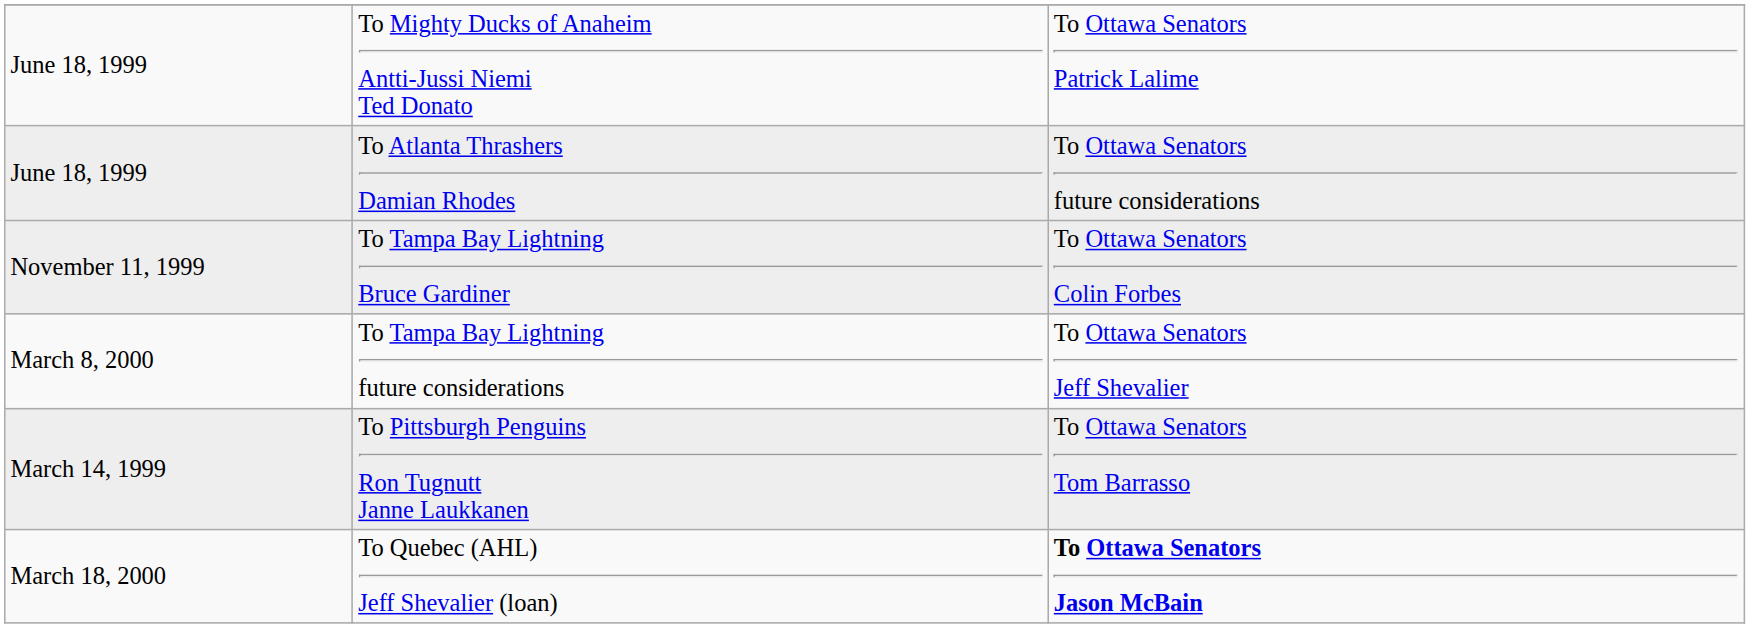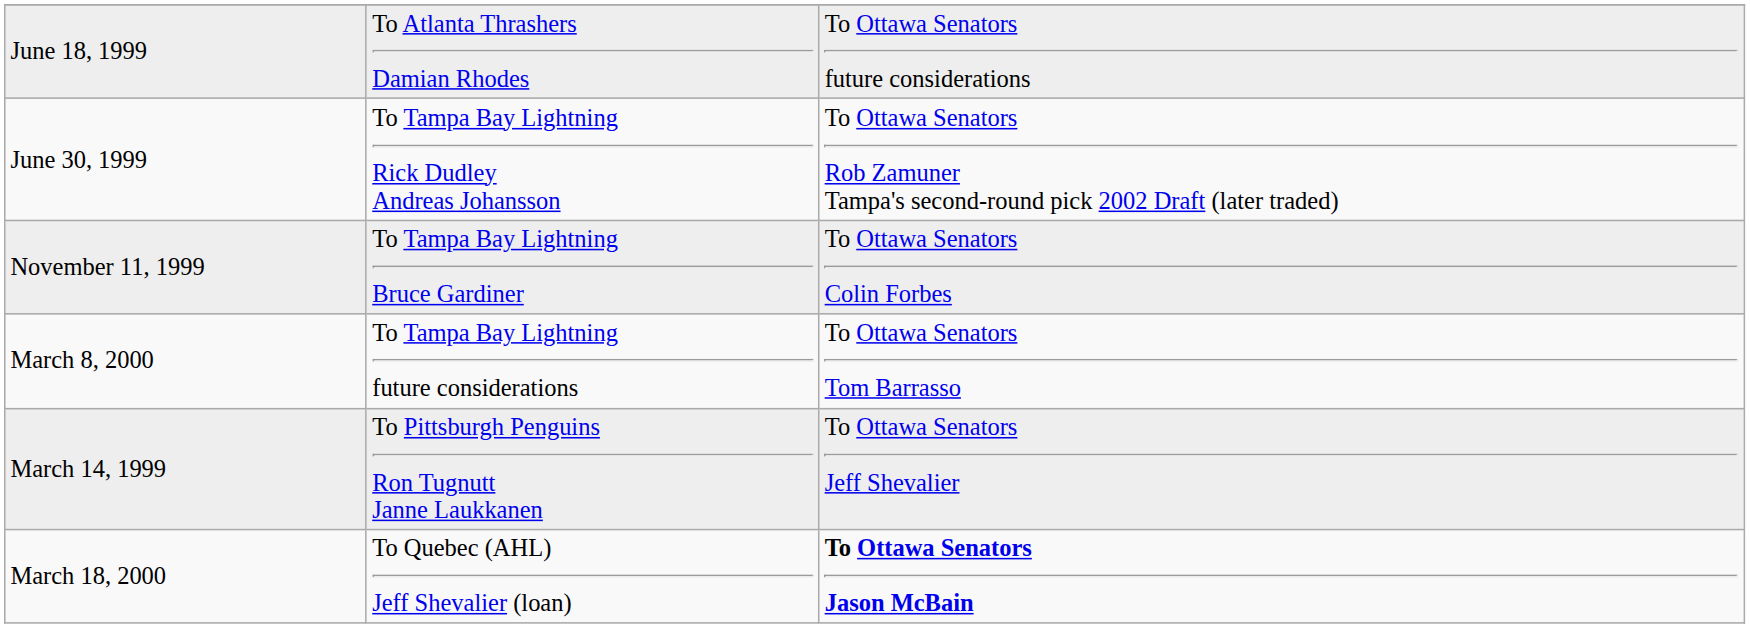- row: June 18, 1999 | To Mighty Ducks of Anaheim Antti-Jussi Niemi Ted Donato | To Ottawa Senators Patrick Lalime
+ row: June 30, 1999 | To Tampa Bay Lightning Rick Dudley Andreas Johansson | To Ottawa Senators Rob Zamuner Tampa's second-round pick 2002 Draft (later traded)
To Tampa Bay Lightning future considerations | column 3: To Ottawa Senators Jeff Shevalier -> To Ottawa Senators Tom Barrasso
To Pittsburgh Penguins Ron Tugnutt Janne Laukkanen | column 3: To Ottawa Senators Tom Barrasso -> To Ottawa Senators Jeff Shevalier
